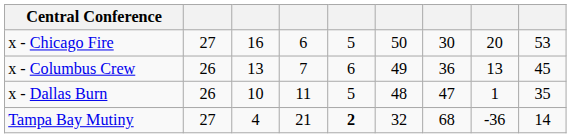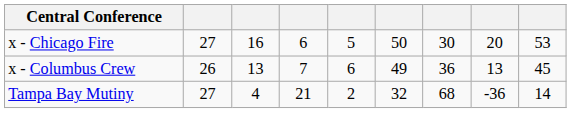- row: x - Dallas Burn | 26 | 10 | 11 | 5 | 48 | 47 | 1 | 35
Tampa Bay Mutiny | column 5: bold -> normal
